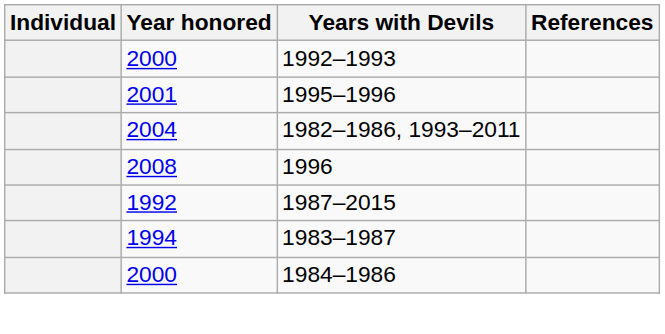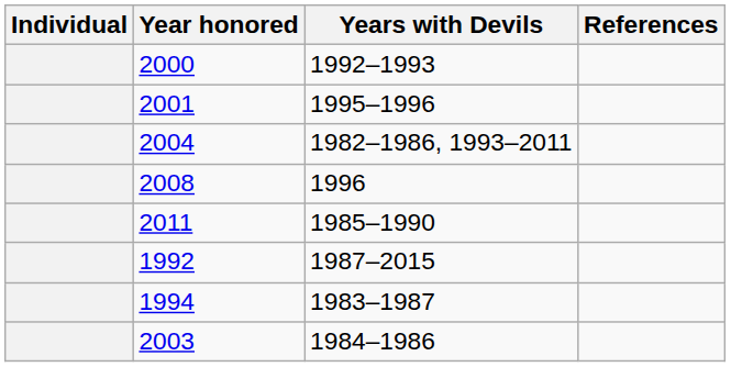+ row: 2011 | 1985–1990
1984–1986 | Year honored: 2000 -> 2003
